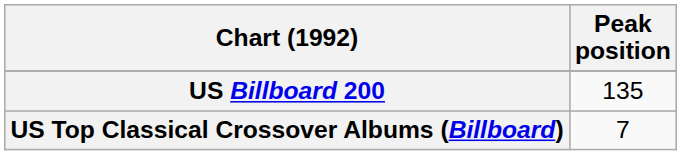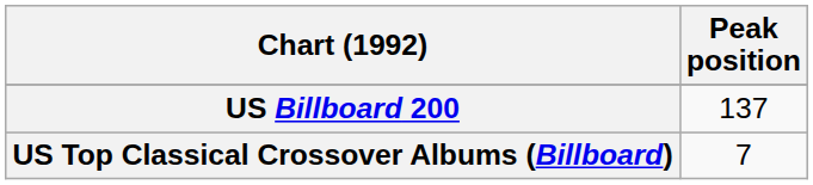US Billboard 200 | Peak position: 135 -> 137
